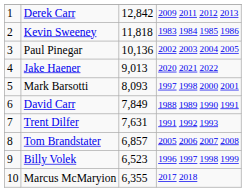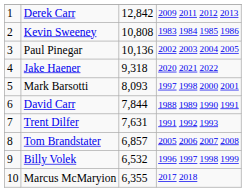Kevin Sweeney | column 3: 11,818 -> 10,808
Jake Haener | column 3: 9,013 -> 9,318
David Carr | column 3: 7,849 -> 7,844
Billy Volek | column 3: 6,523 -> 6,532
